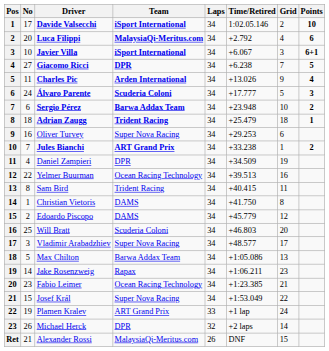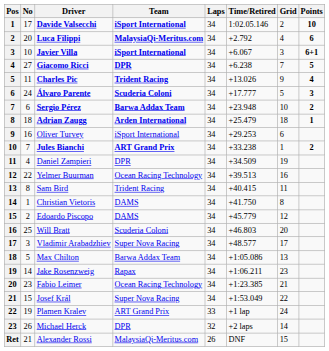Charles Pic | Team: Arden International -> Trident Racing
Adrian Zaugg | Team: Trident Racing -> Arden International
Oliver Turvey | Team: Super Nova Racing -> iSport International
